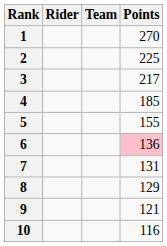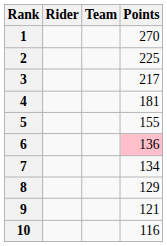4 | Points: 185 -> 181
7 | Points: 131 -> 134
